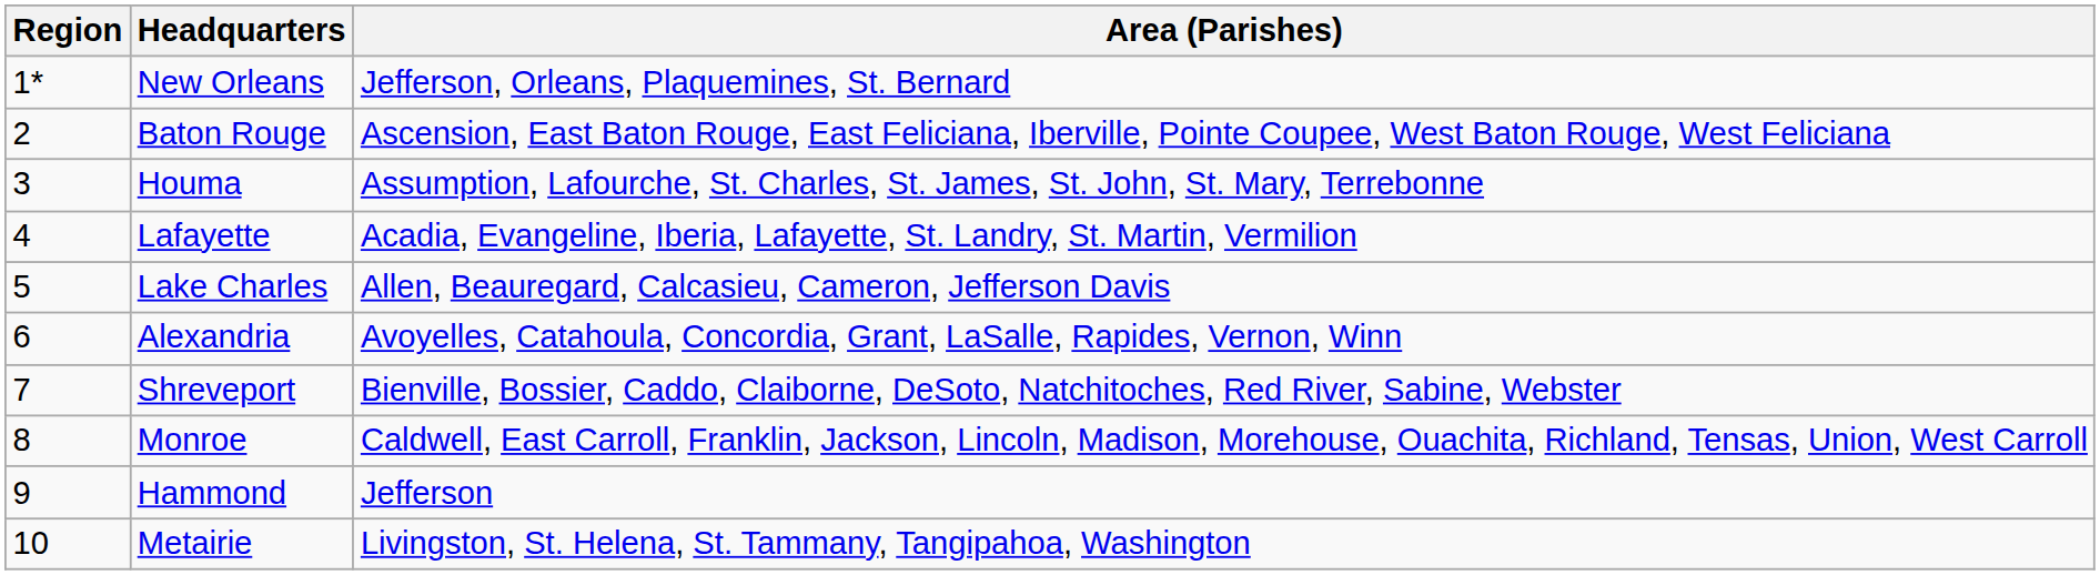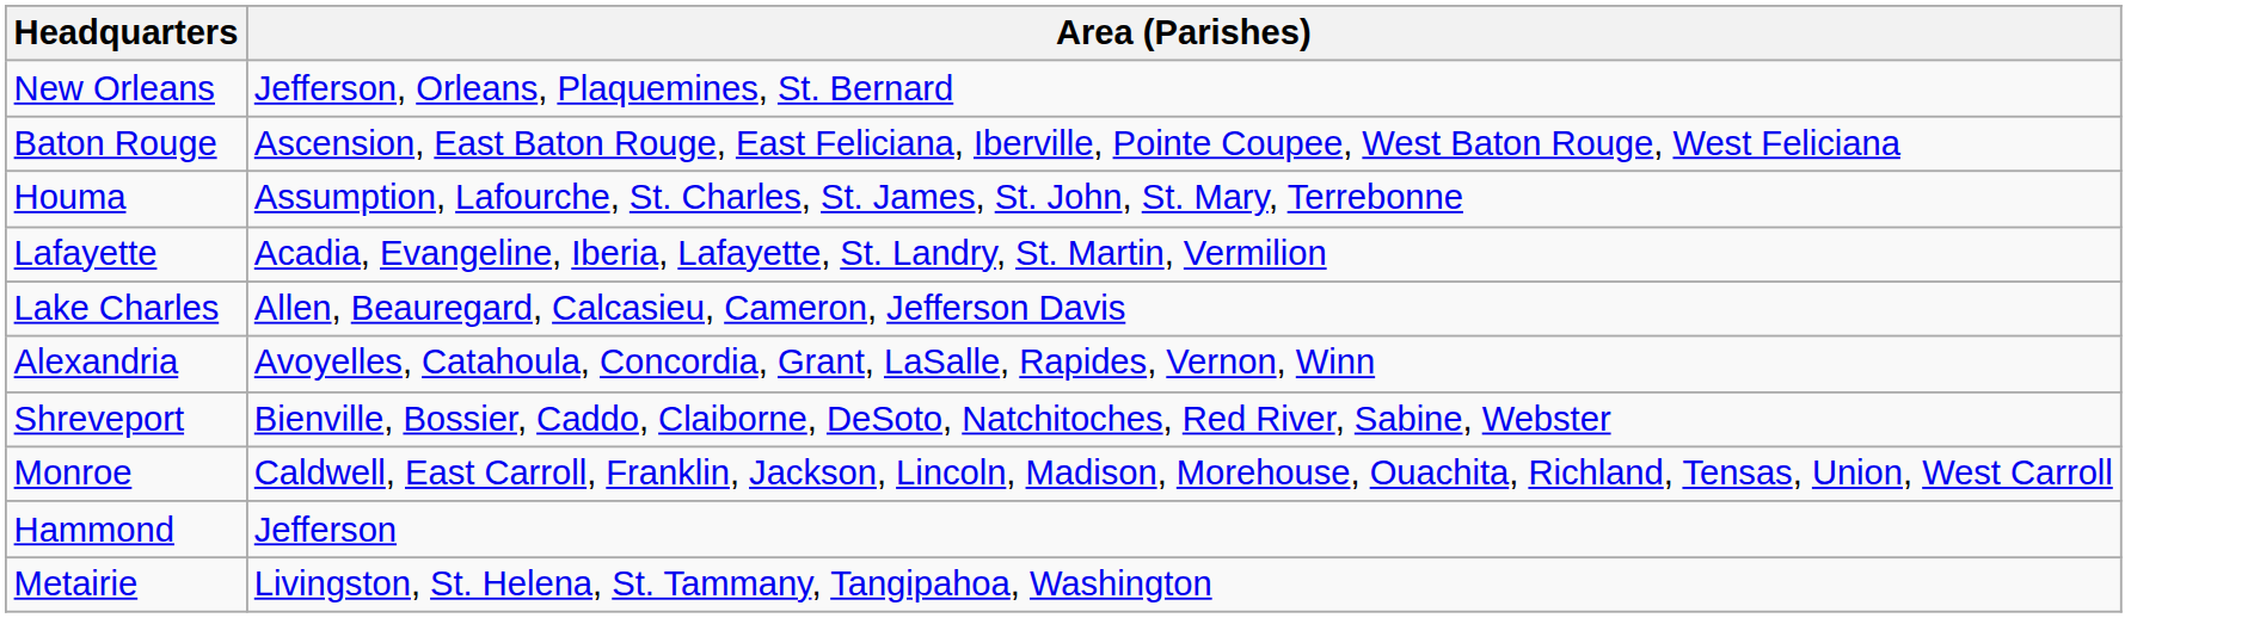- column: Region | 1* | 2 | 3 | 4 | 5 | 6 | 7 | 8 | 9 | 10
